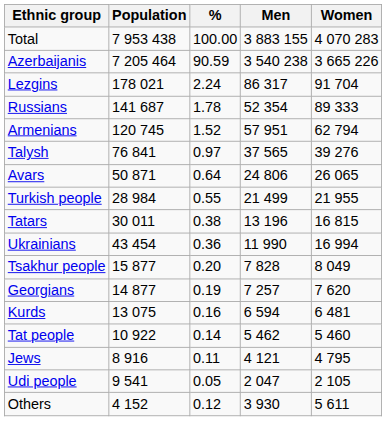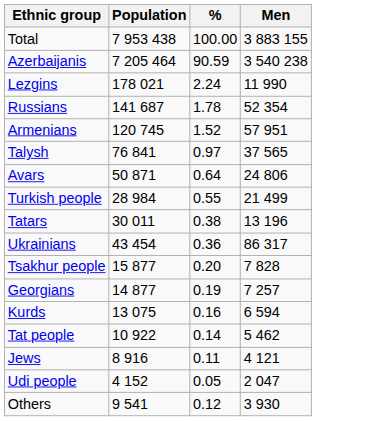- column: Women | 4 070 283 | 3 665 226 | 91 704 | 89 333 | 62 794 | 39 276 | 26 065 | 21 955 | 16 815 | 16 994 | 8 049 | 7 620 | 6 481 | 5 460 | 4 795 | 2 105 | 5 611
Lezgins | Men: 86 317 -> 11 990
Ukrainians | Men: 11 990 -> 86 317
Udi people | Population: 9 541 -> 4 152
Others | Population: 4 152 -> 9 541
